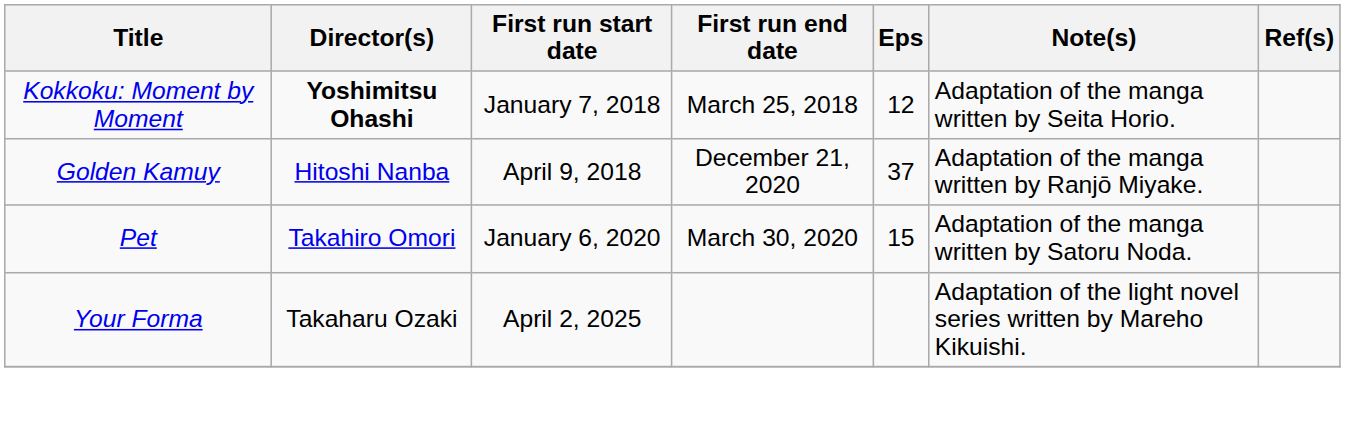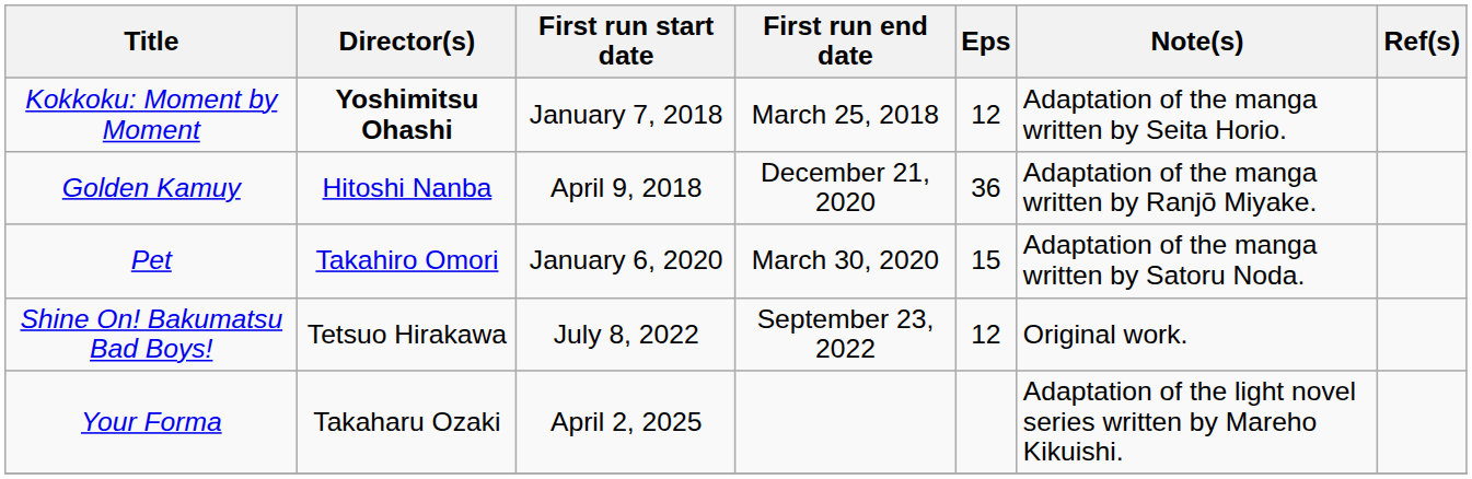Golden Kamuy | Eps: 37 -> 36
+ row: Shine On! Bakumatsu Bad Boys! | Tetsuo Hirakawa | July 8, 2022 | September 23, 2022 | 12 | Original work.
